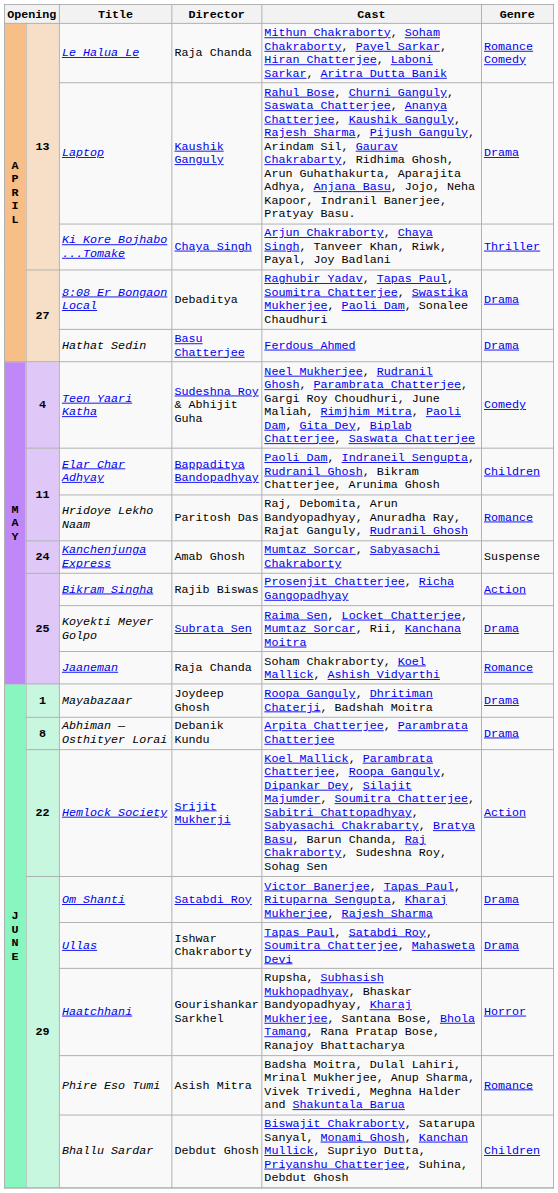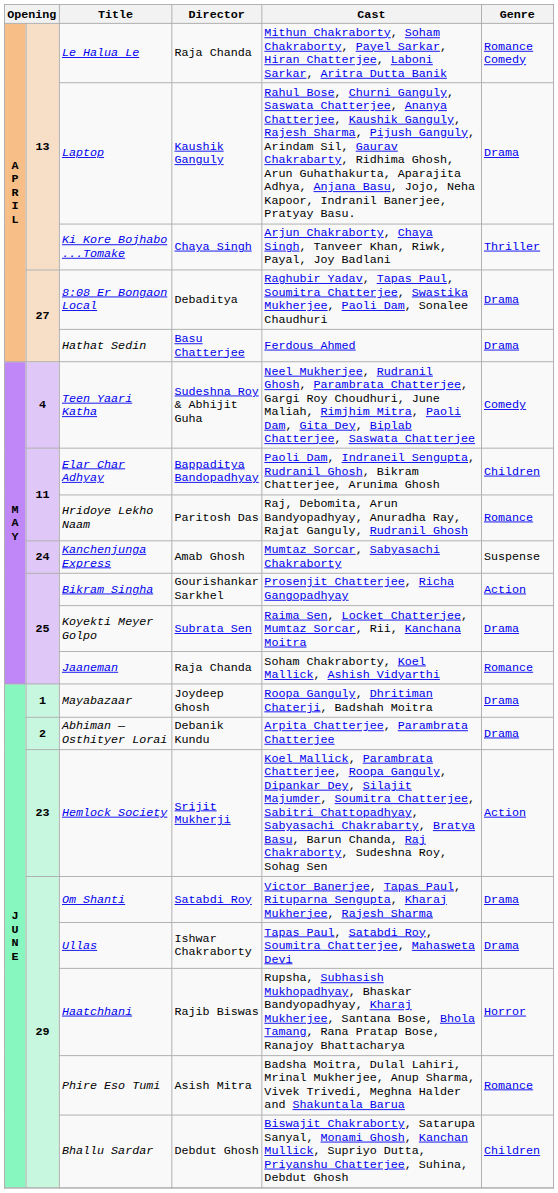Bikram Singha | Director: Rajib Biswas -> Gourishankar Sarkhel
Abhiman — Osthityer Lorai | column 2: 8 -> 2
Hemlock Society | column 2: 22 -> 23
Haatchhani | Director: Gourishankar Sarkhel -> Rajib Biswas
